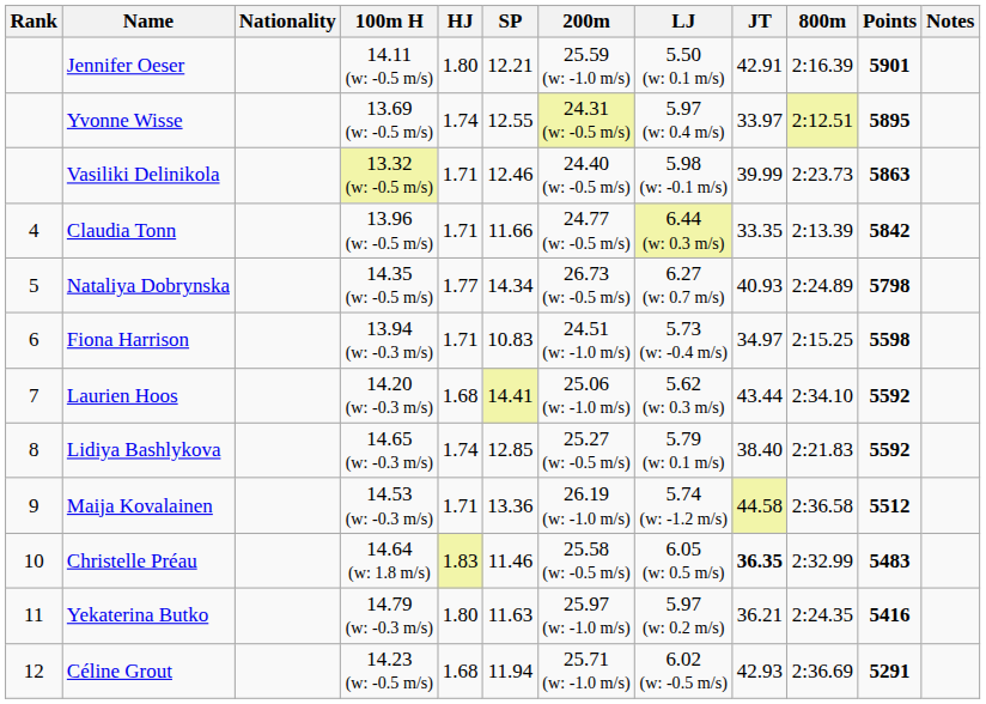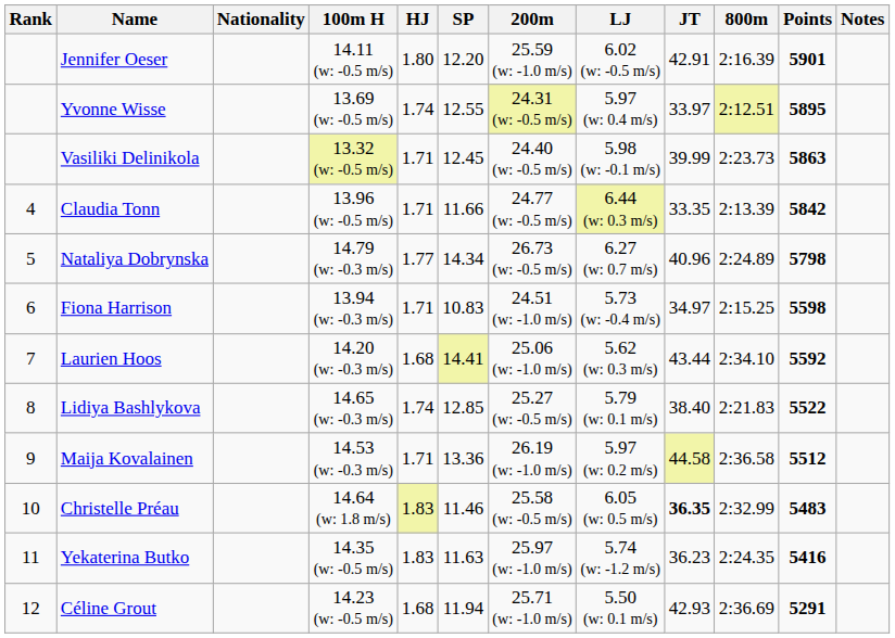Jennifer Oeser | SP: 12.21 -> 12.20
Jennifer Oeser | LJ: 5.50 (w: 0.1 m/s) -> 6.02 (w: -0.5 m/s)
Vasiliki Delinikola | SP: 12.46 -> 12.45
Nataliya Dobrynska | 100m H: 14.35 (w: -0.5 m/s) -> 14.79 (w: -0.3 m/s)
Nataliya Dobrynska | JT: 40.93 -> 40.96
Lidiya Bashlykova | Points: 5592 -> 5522
Maija Kovalainen | LJ: 5.74 (w: -1.2 m/s) -> 5.97 (w: 0.2 m/s)
Yekaterina Butko | 100m H: 14.79 (w: -0.3 m/s) -> 14.35 (w: -0.5 m/s)
Yekaterina Butko | HJ: 1.80 -> 1.83
Yekaterina Butko | LJ: 5.97 (w: 0.2 m/s) -> 5.74 (w: -1.2 m/s)
Yekaterina Butko | JT: 36.21 -> 36.23
Céline Grout | LJ: 6.02 (w: -0.5 m/s) -> 5.50 (w: 0.1 m/s)
